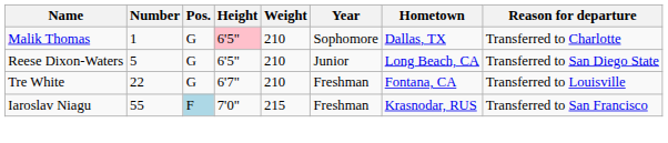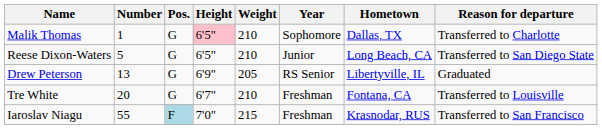+ row: Drew Peterson | 13 | G | 6'9" | 205 | RS Senior | Libertyville, IL | Graduated
Tre White | Number: 22 -> 20
